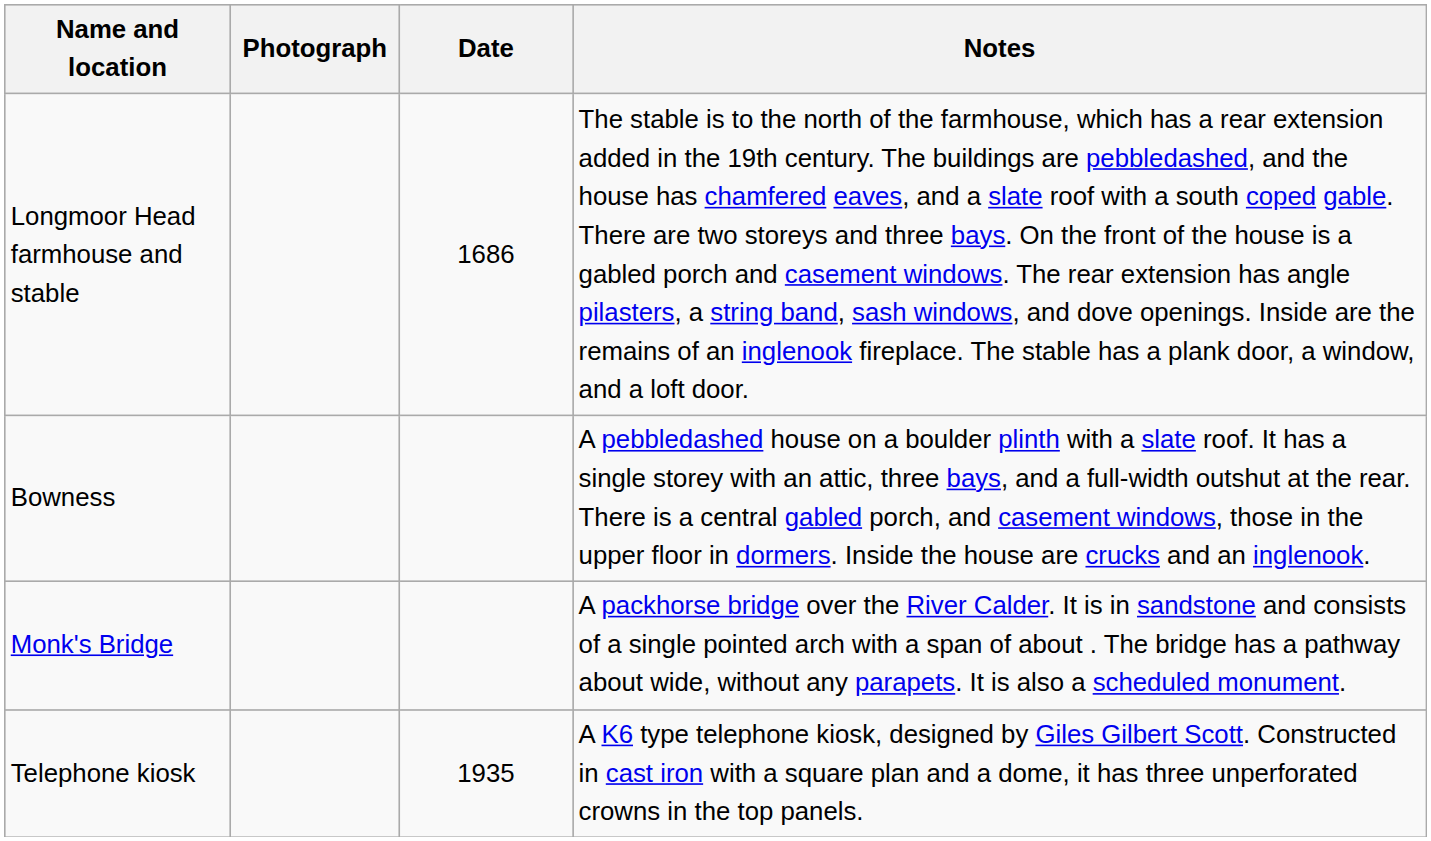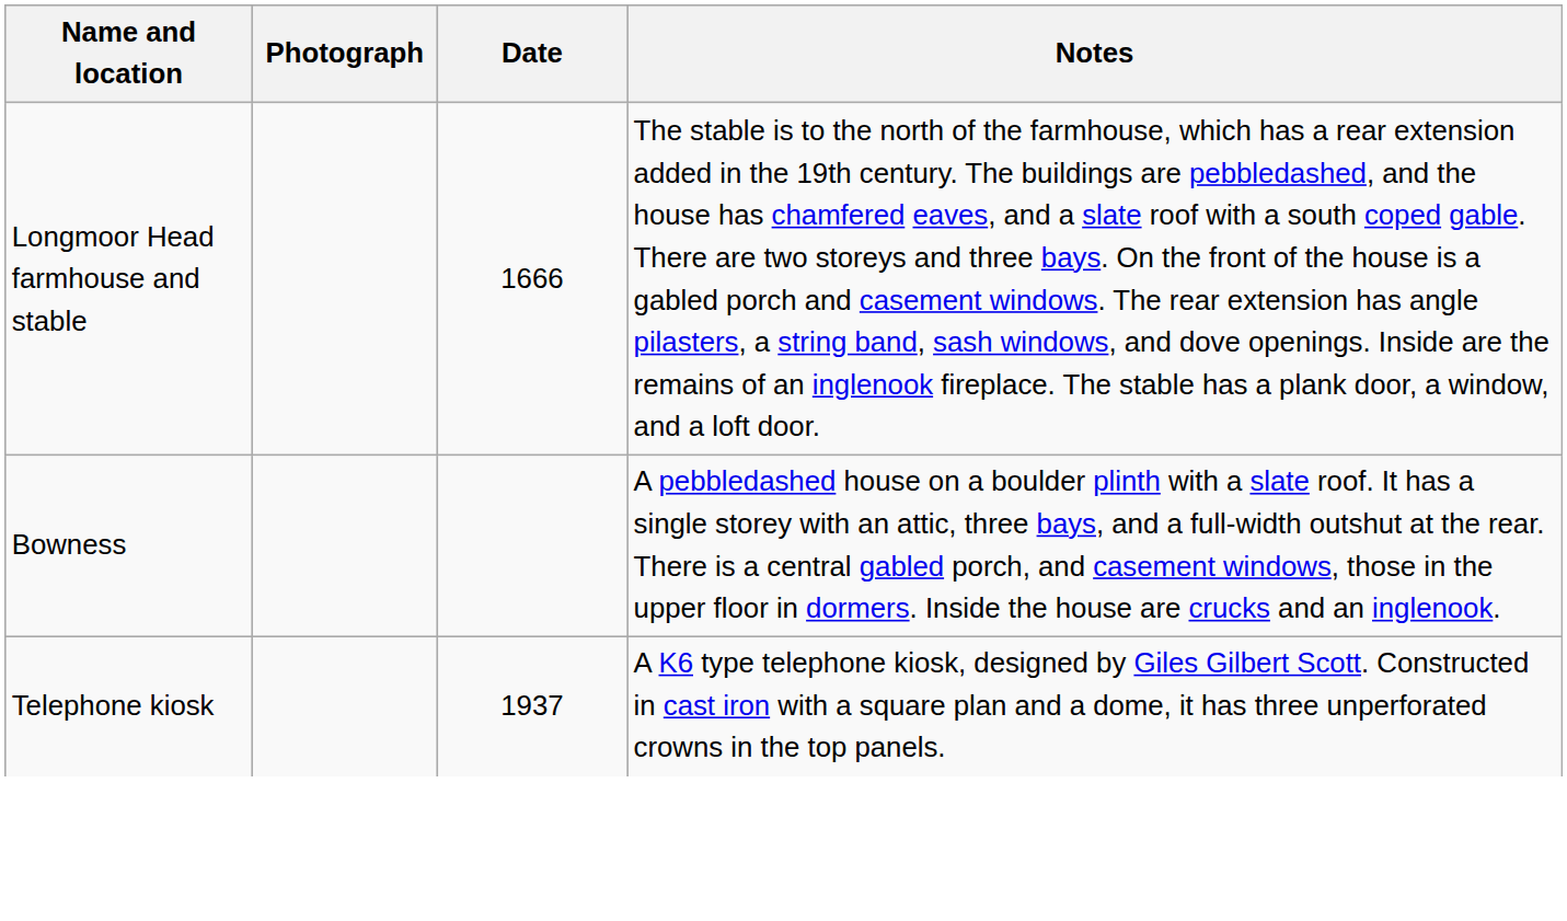Longmoor Head farmhouse and stable | Date: 1686 -> 1666
- row: Monk's Bridge | A packhorse bridge over the River Calder. It is in sandstone and consists of a single pointed arch with a span of about . The bridge has a pathway about wide, without any parapets. It is also a scheduled monument.
Telephone kiosk | Date: 1935 -> 1937
